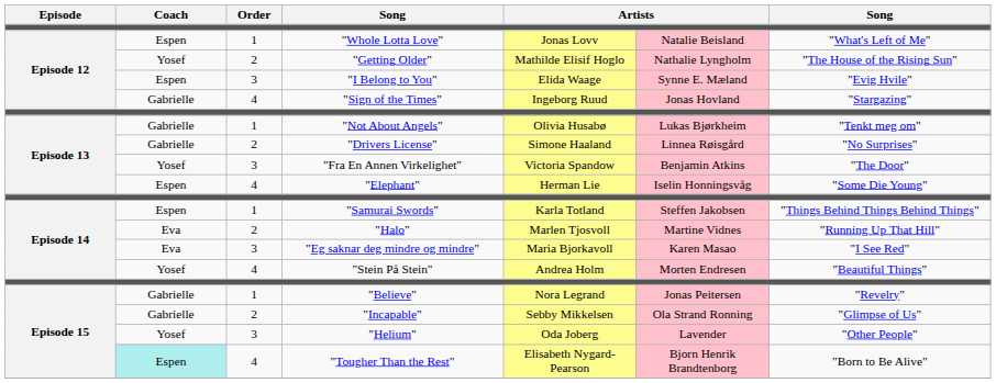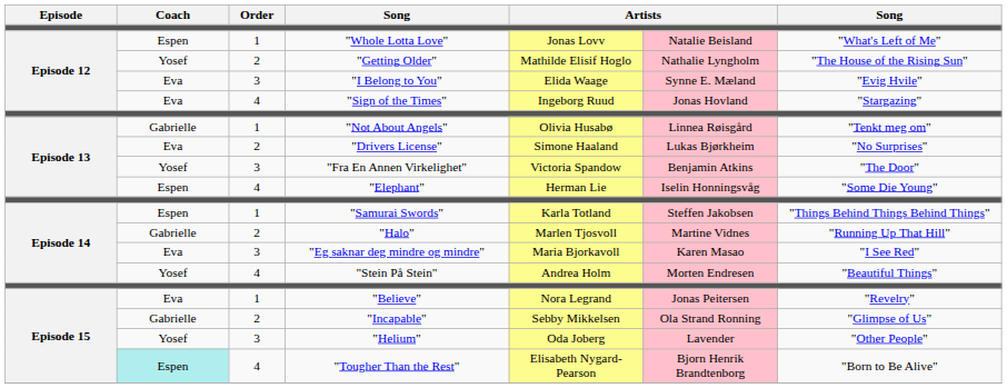"I Belong to You" | Coach: Espen -> Eva
"Sign of the Times" | Coach: Gabrielle -> Eva
"Not About Angels" | column 6: Lukas Bjørkheim -> Linnea Røisgård
"Drivers License" | Coach: Gabrielle -> Eva
"Drivers License" | column 6: Linnea Røisgård -> Lukas Bjørkheim
"Halo" | Coach: Eva -> Gabrielle
"Believe" | Coach: Gabrielle -> Eva
